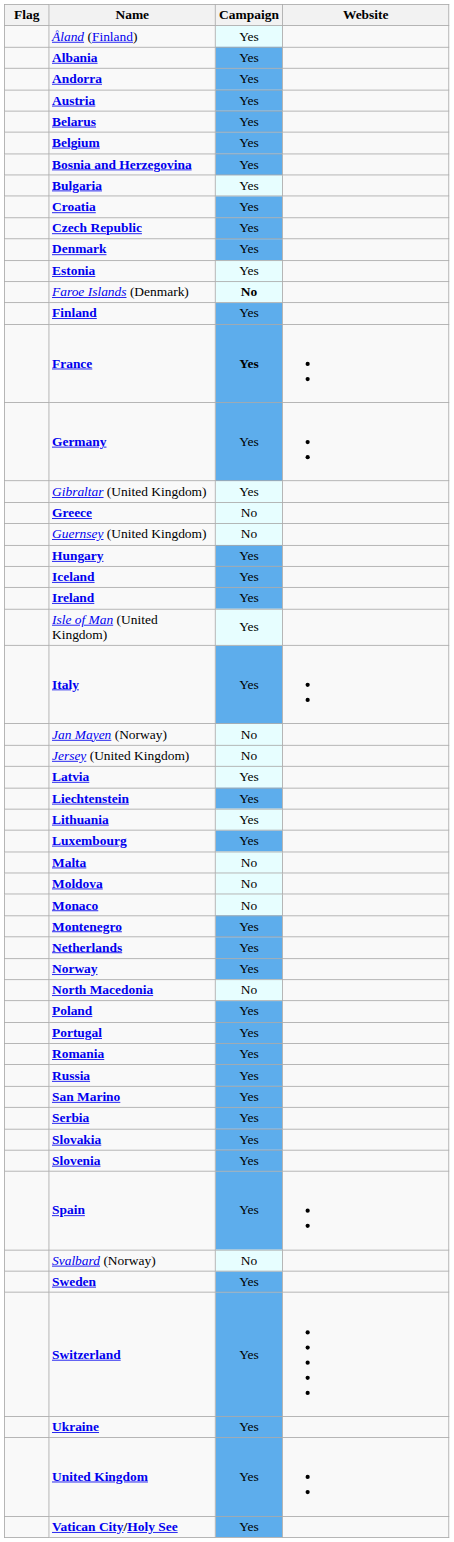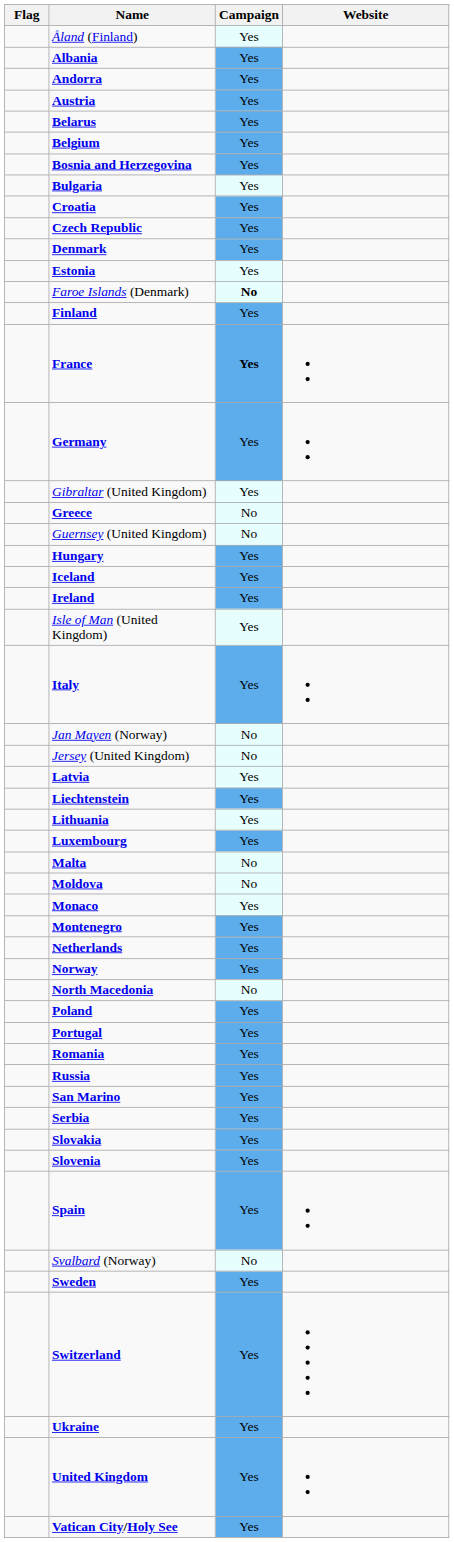Monaco | Campaign: No -> Yes
